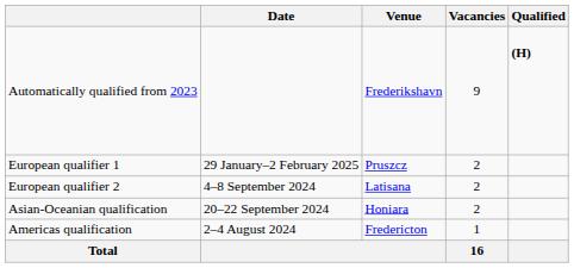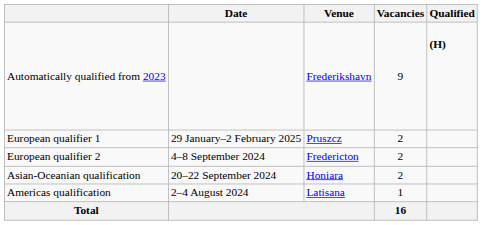European qualifier 2 | Venue: Latisana -> Fredericton
Americas qualification | Venue: Fredericton -> Latisana
